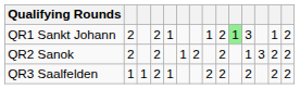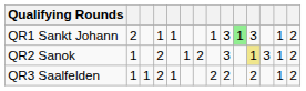QR1 Sankt Johann | column 4: 2 -> 1
QR1 Sankt Johann | column 9: 2 -> 3
QR2 Sanok | column 2: 2 -> 1
QR2 Sanok | column 9: 2 -> 3
QR2 Sanok | column 11: no background -> khaki background
QR2 Sanok | column 13: 2 -> 1
QR3 Saalfelden | column 13: 2 -> 1
